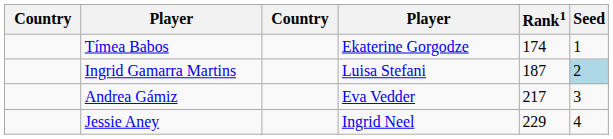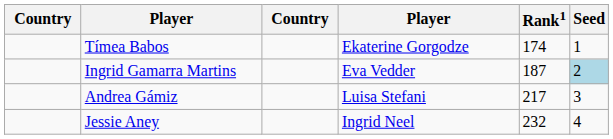Ingrid Gamarra Martins | column 4: Luisa Stefani -> Eva Vedder
Andrea Gámiz | column 4: Eva Vedder -> Luisa Stefani
Jessie Aney | Rank1: 229 -> 232
